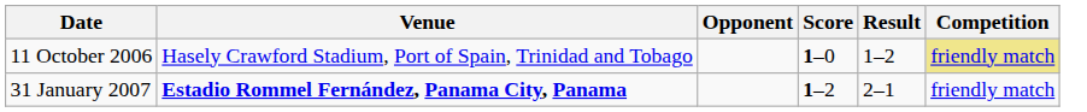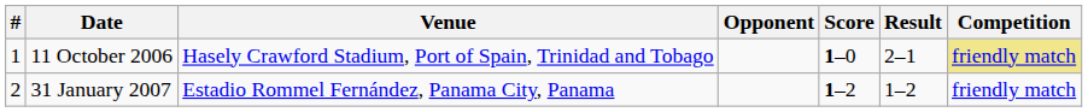+ column: # | 1 | 2
11 October 2006 | Result: 1–2 -> 2–1
31 January 2007 | Venue: bold -> normal
31 January 2007 | Result: 2–1 -> 1–2
